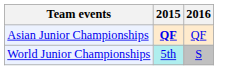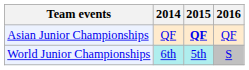+ column: 2014 | QF | 6th
